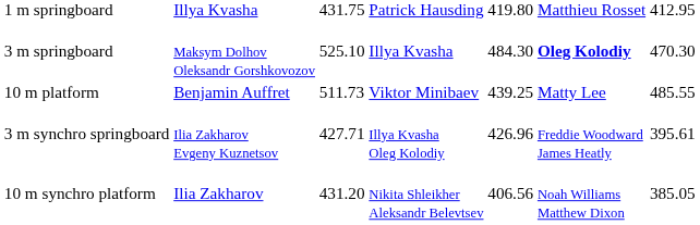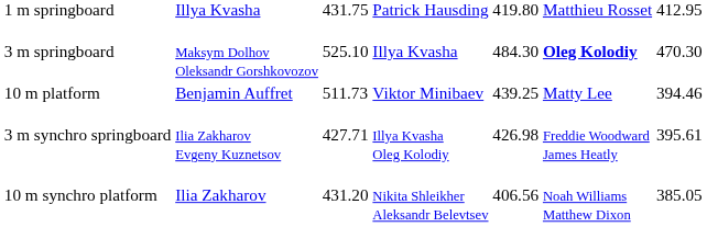10 m platform | column 7: 485.55 -> 394.46
3 m synchro springboard | column 5: 426.96 -> 426.98
